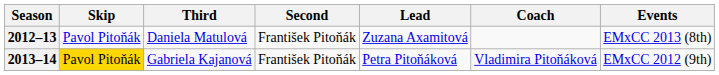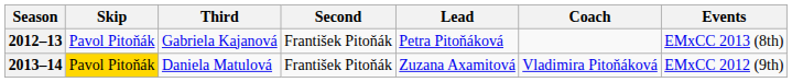2012–13 | Third: Daniela Matulová -> Gabriela Kajanová
2012–13 | Lead: Zuzana Axamitová -> Petra Pitoňáková
2013–14 | Third: Gabriela Kajanová -> Daniela Matulová
2013–14 | Lead: Petra Pitoňáková -> Zuzana Axamitová
